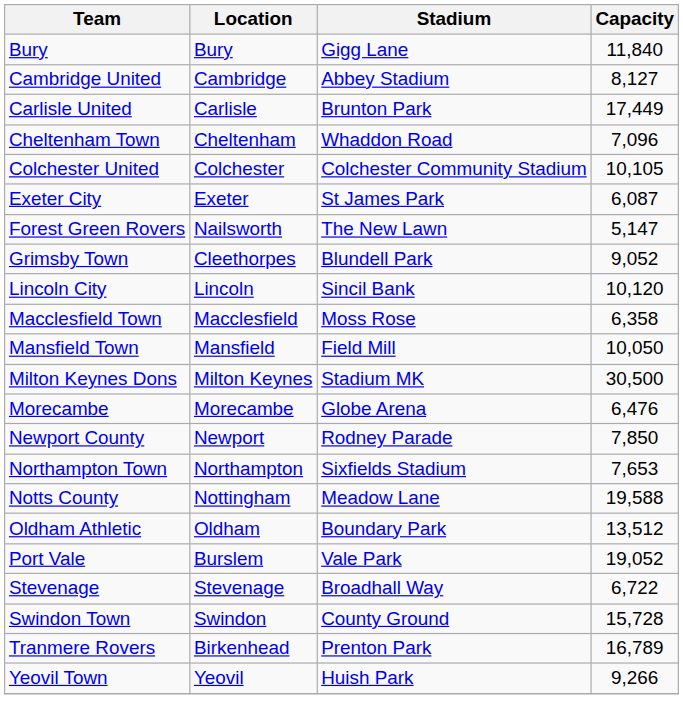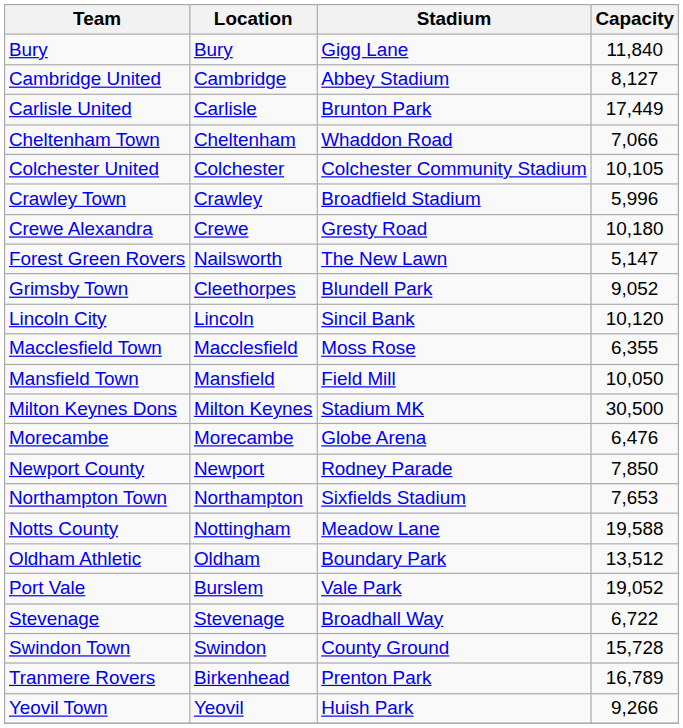Cheltenham Town | Capacity: 7,096 -> 7,066
+ row: Crawley Town | Crawley | Broadfield Stadium | 5,996
+ row: Crewe Alexandra | Crewe | Gresty Road | 10,180
- row: Exeter City | Exeter | St James Park | 6,087
Macclesfield Town | Capacity: 6,358 -> 6,355
